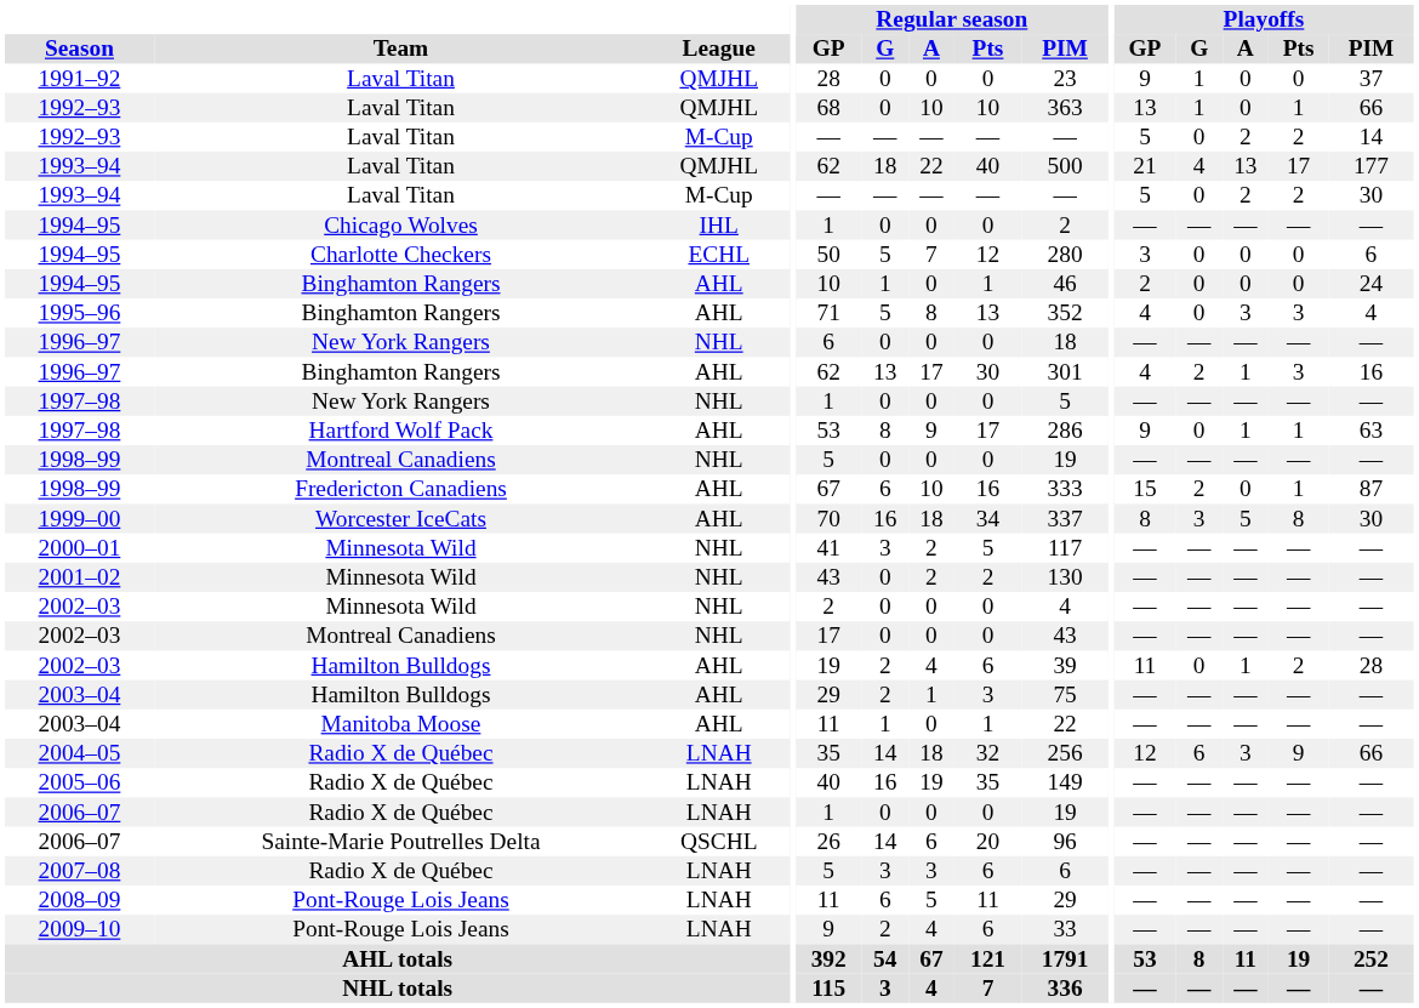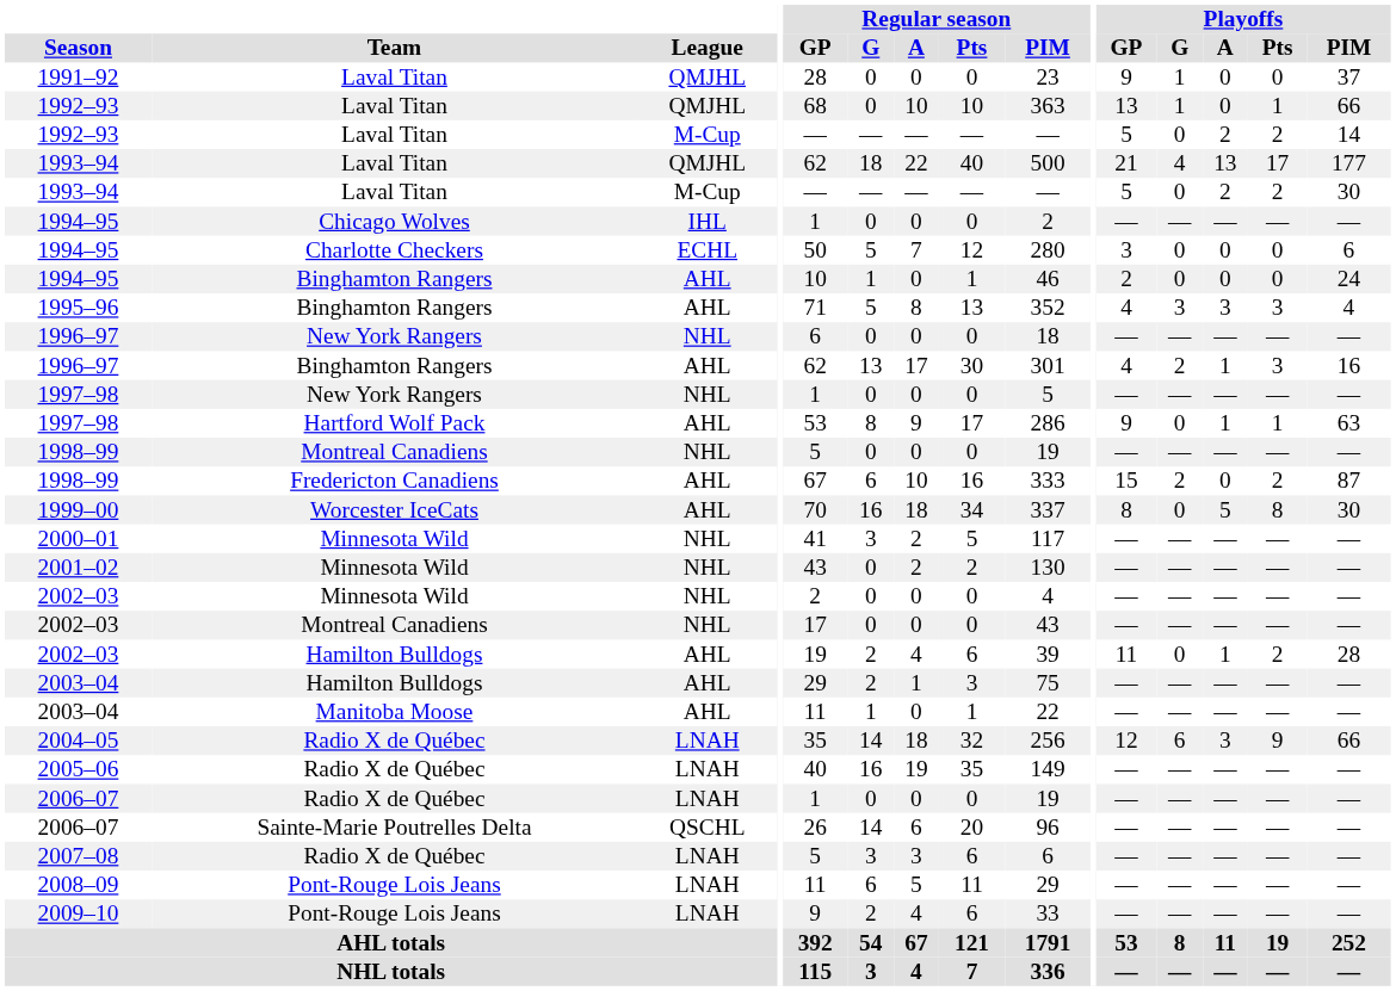1995–96 | Playoffs / G: 0 -> 3
1998–99 / Fredericton Canadiens | Playoffs / Pts: 1 -> 2
1999–00 | Playoffs / G: 3 -> 0
